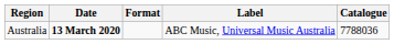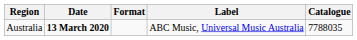Australia | Catalogue: 7788036 -> 7788035
